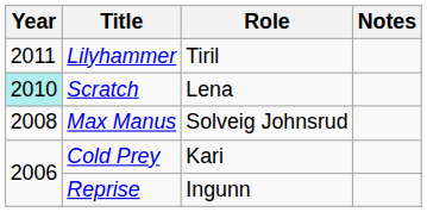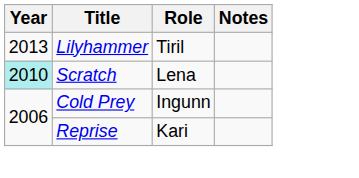Lilyhammer | Year: 2011 -> 2013
- row: 2008 | Max Manus | Solveig Johnsrud
Cold Prey | Role: Kari -> Ingunn
Reprise | Role: Ingunn -> Kari
